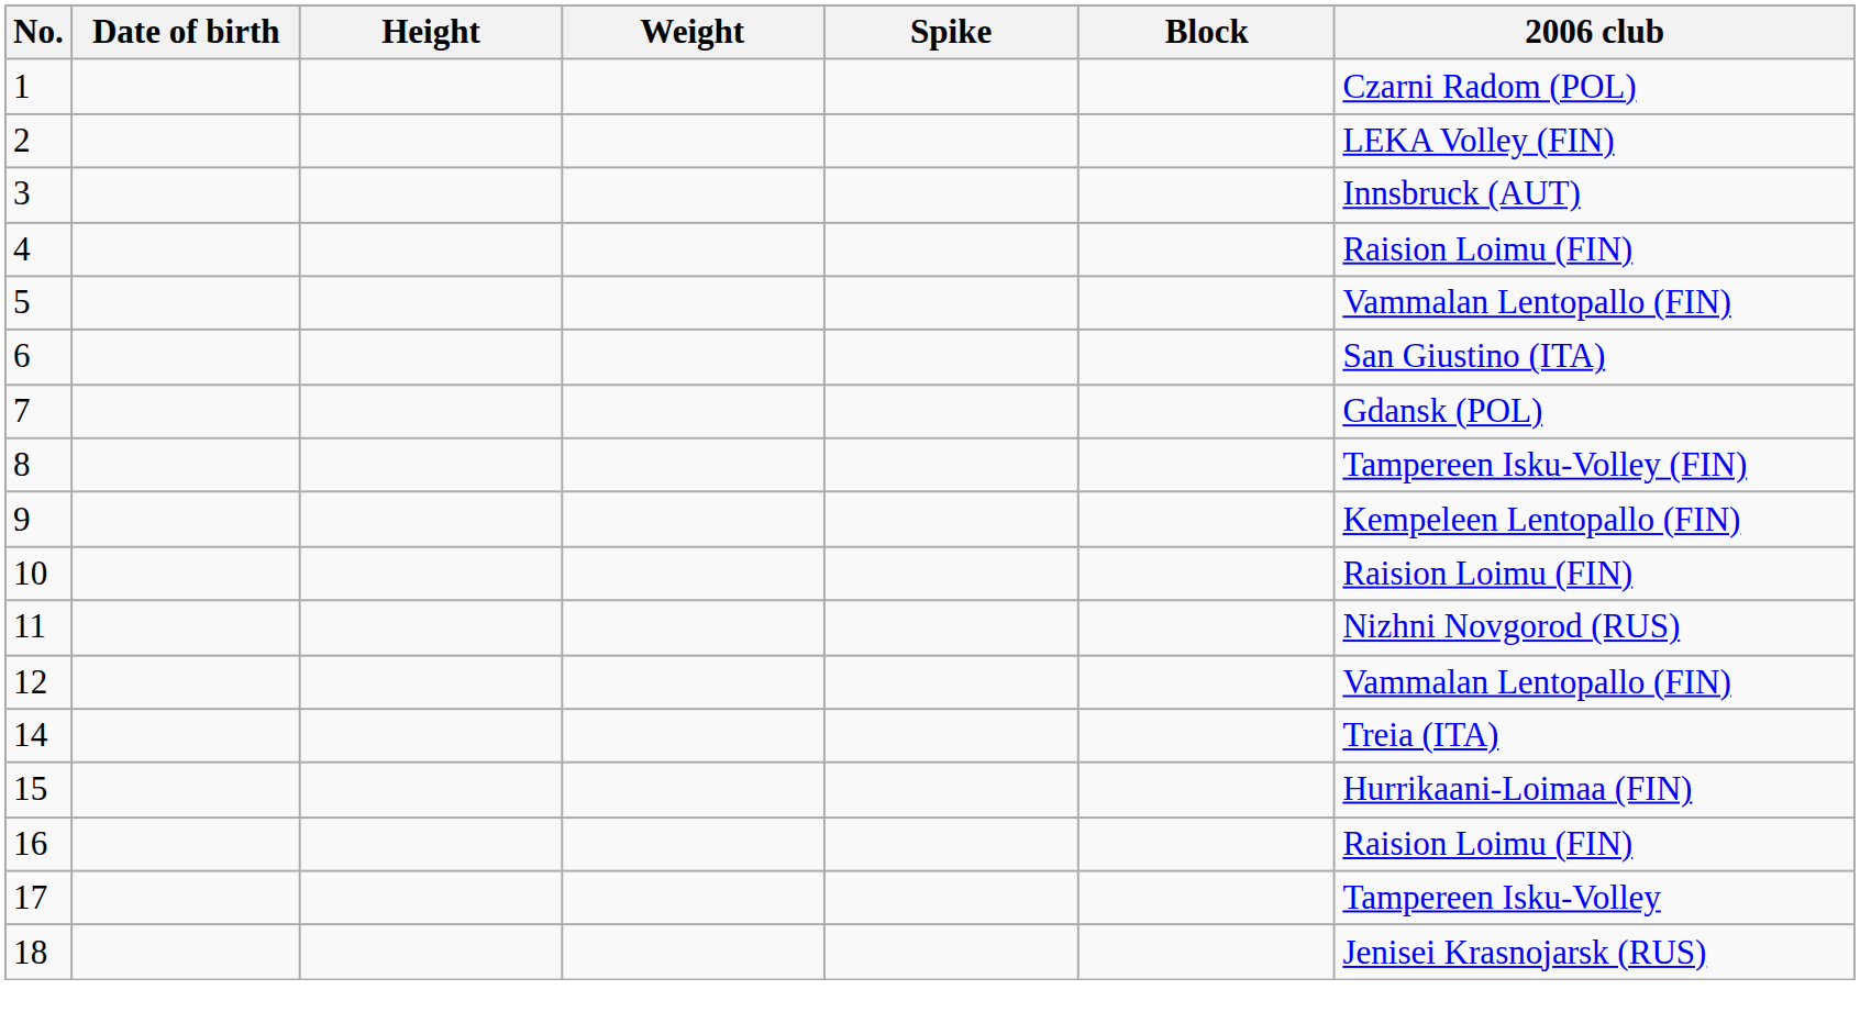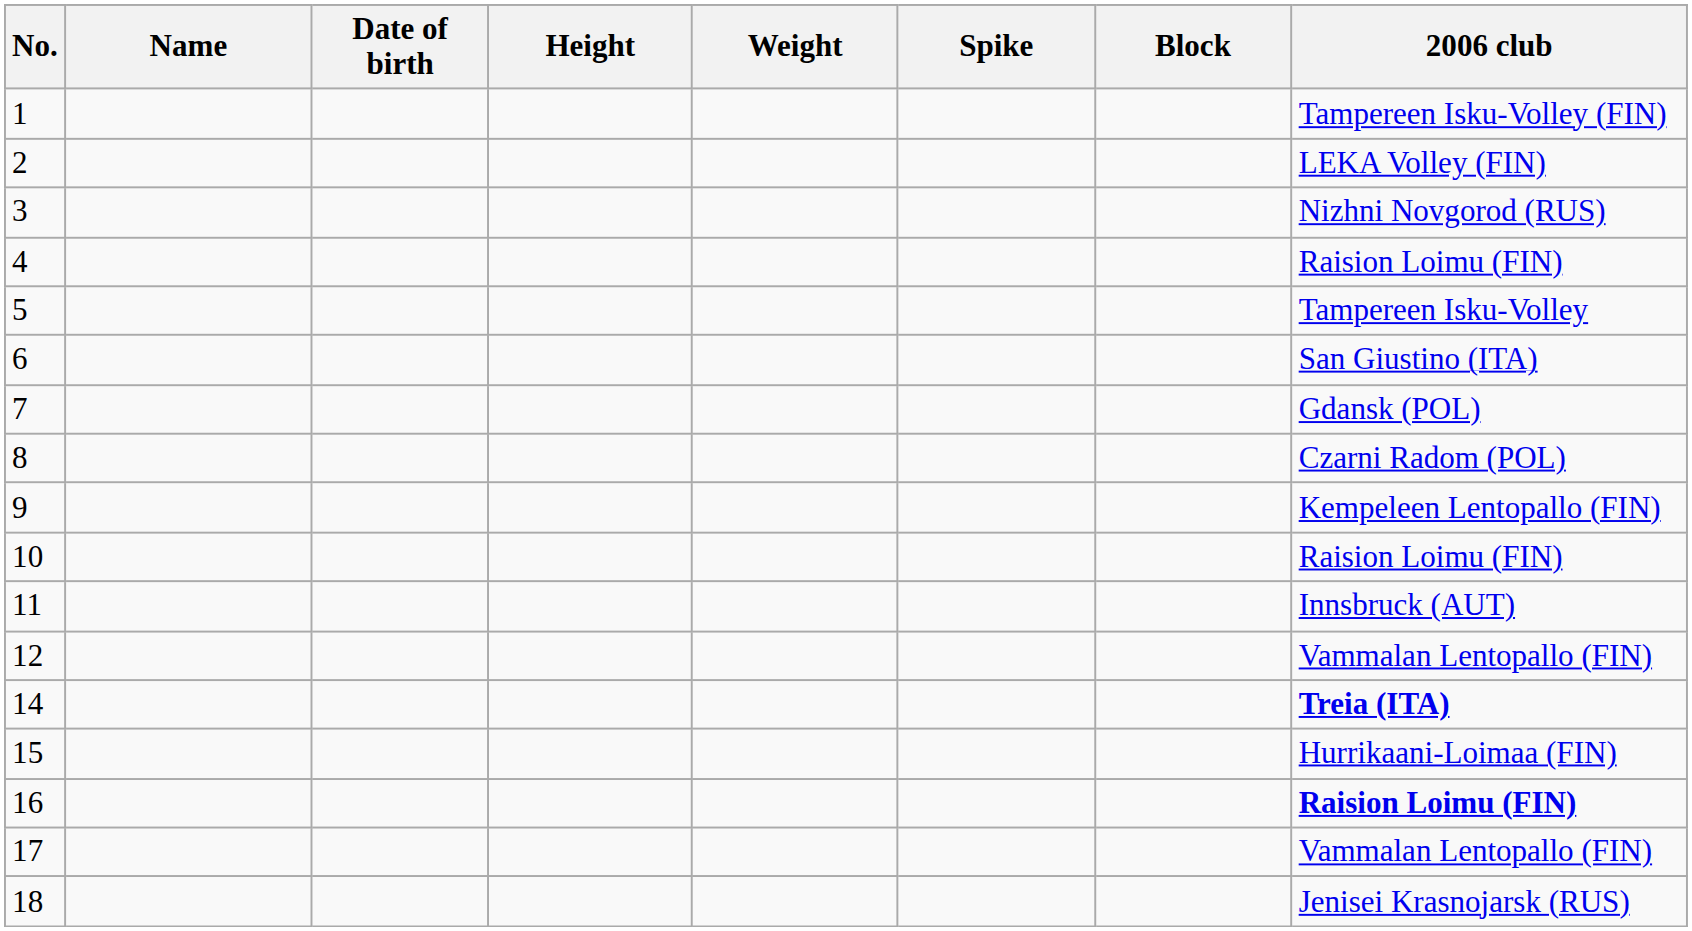+ column: Name
1 | 2006 club: Czarni Radom (POL) -> Tampereen Isku-Volley (FIN)
3 | 2006 club: Innsbruck (AUT) -> Nizhni Novgorod (RUS)
5 | 2006 club: Vammalan Lentopallo (FIN) -> Tampereen Isku-Volley
8 | 2006 club: Tampereen Isku-Volley (FIN) -> Czarni Radom (POL)
11 | 2006 club: Nizhni Novgorod (RUS) -> Innsbruck (AUT)
14 | 2006 club: normal -> bold
16 | 2006 club: normal -> bold
17 | 2006 club: Tampereen Isku-Volley -> Vammalan Lentopallo (FIN)
